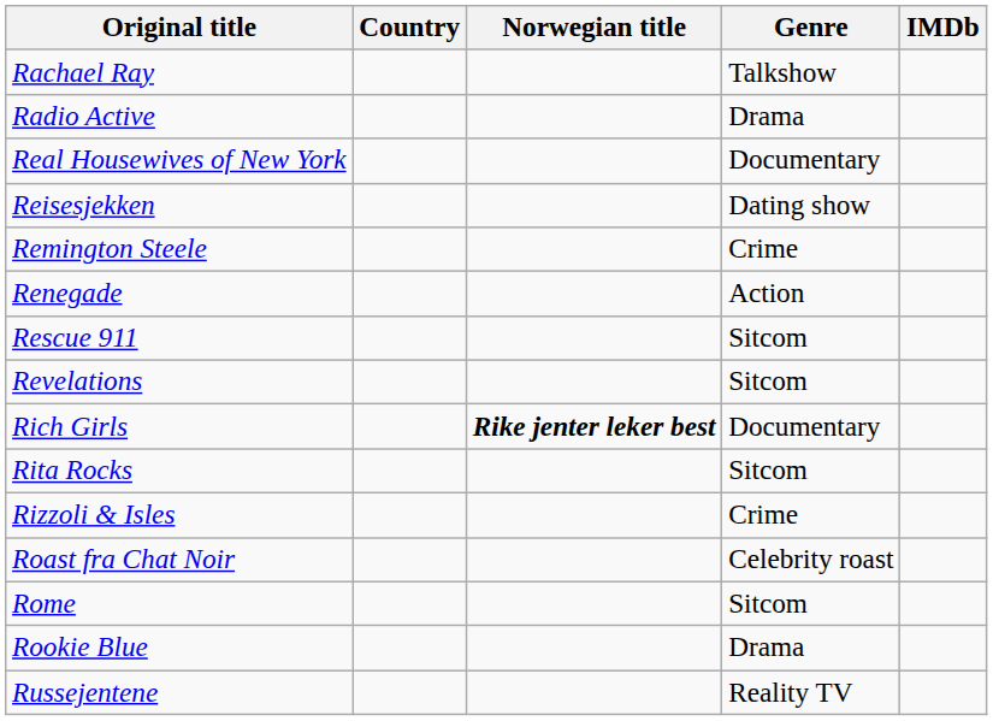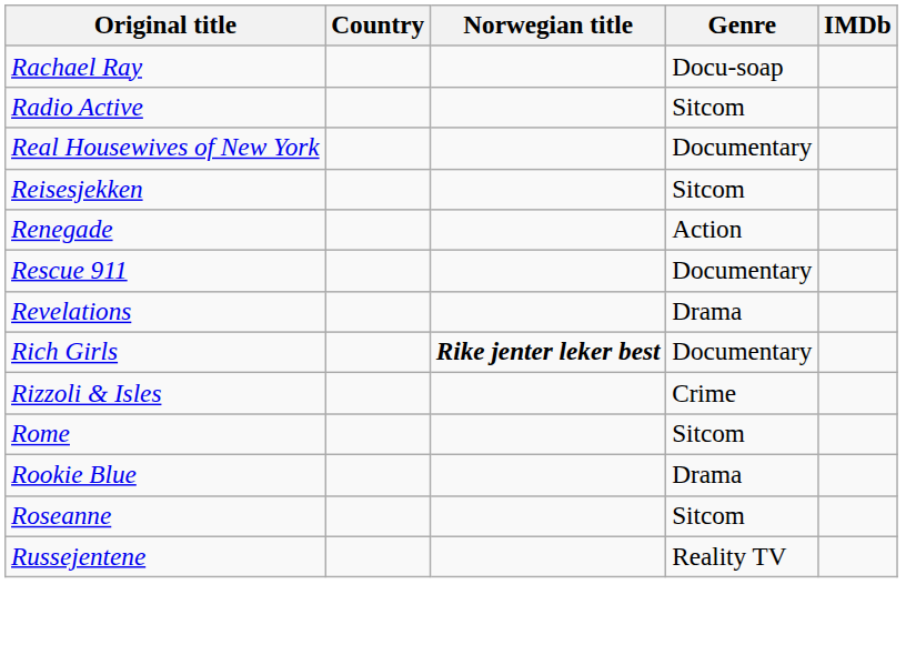Rachael Ray | Genre: Talkshow -> Docu-soap
Radio Active | Genre: Drama -> Sitcom
Reisesjekken | Genre: Dating show -> Sitcom
- row: Remington Steele | Crime
Rescue 911 | Genre: Sitcom -> Documentary
Revelations | Genre: Sitcom -> Drama
- row: Rita Rocks | Sitcom
- row: Roast fra Chat Noir | Celebrity roast
+ row: Roseanne | Sitcom
